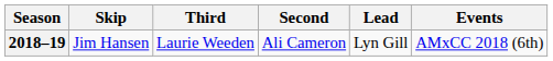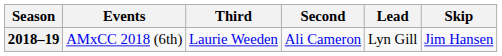columns swapped: Skip <-> Events
